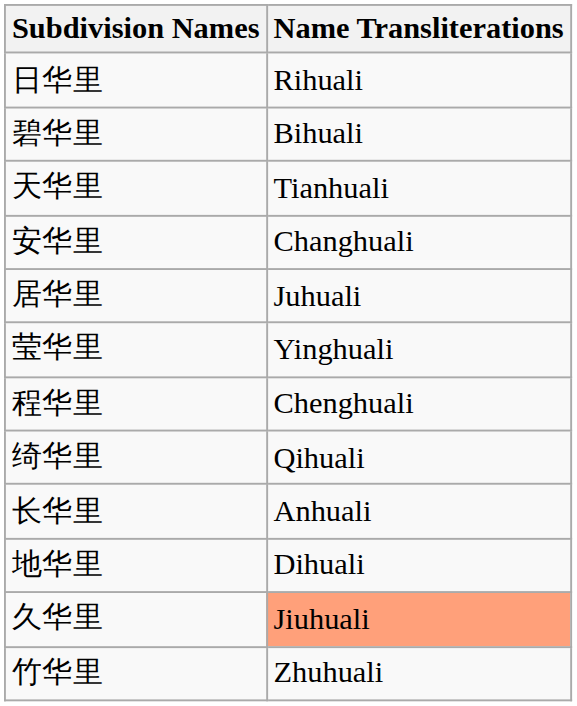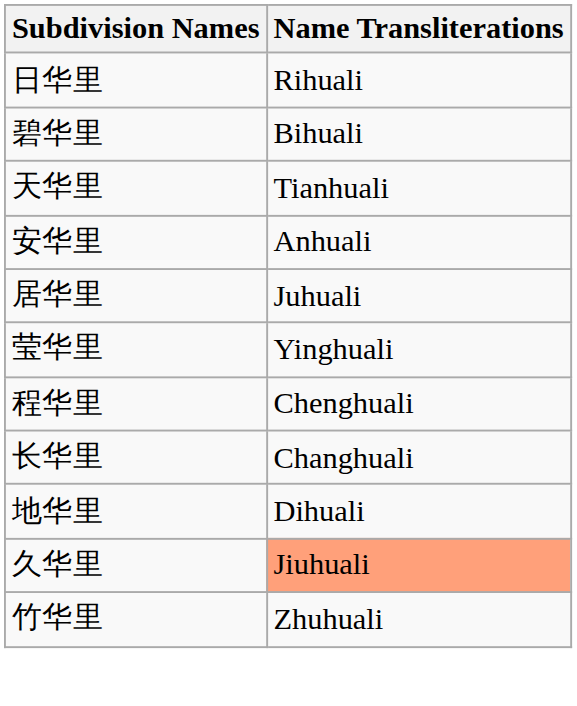安华里 | Name Transliterations: Changhuali -> Anhuali
- row: 绮华里 | Qihuali
长华里 | Name Transliterations: Anhuali -> Changhuali
